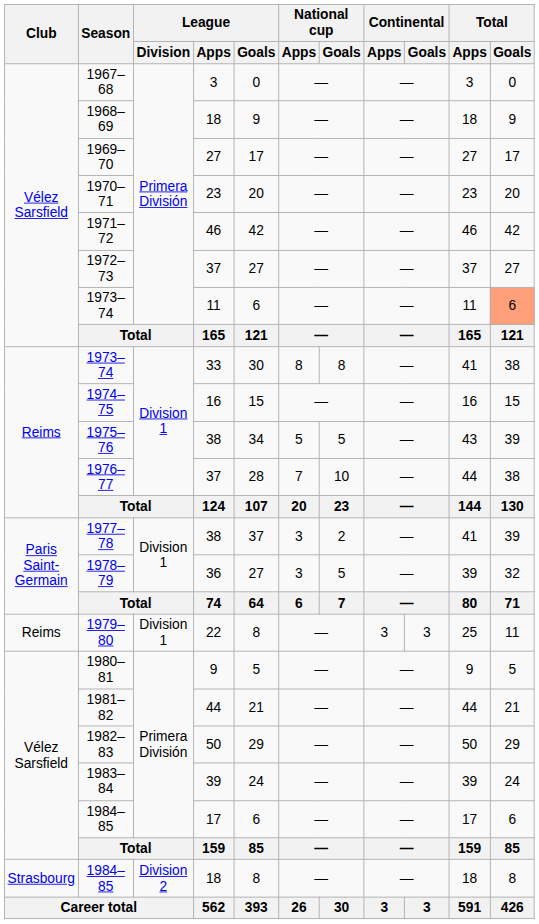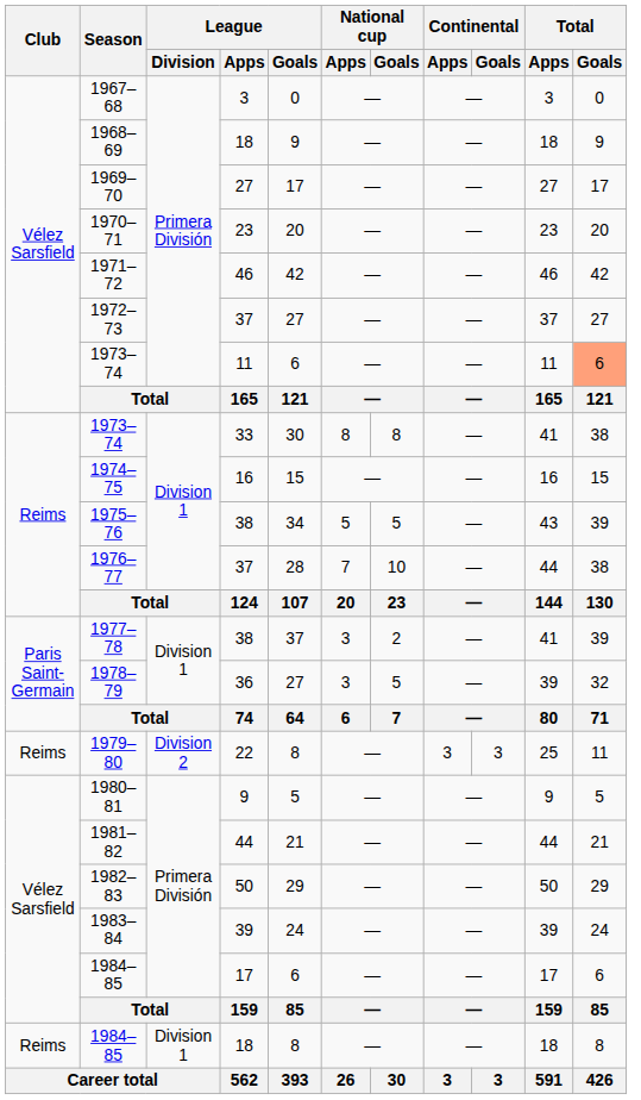1979–80 | League / Division: Division 1 -> Division 2
1984–85 / 18 | Club: Strasbourg -> Reims
1984–85 / 18 | League / Division: Division 2 -> Division 1
